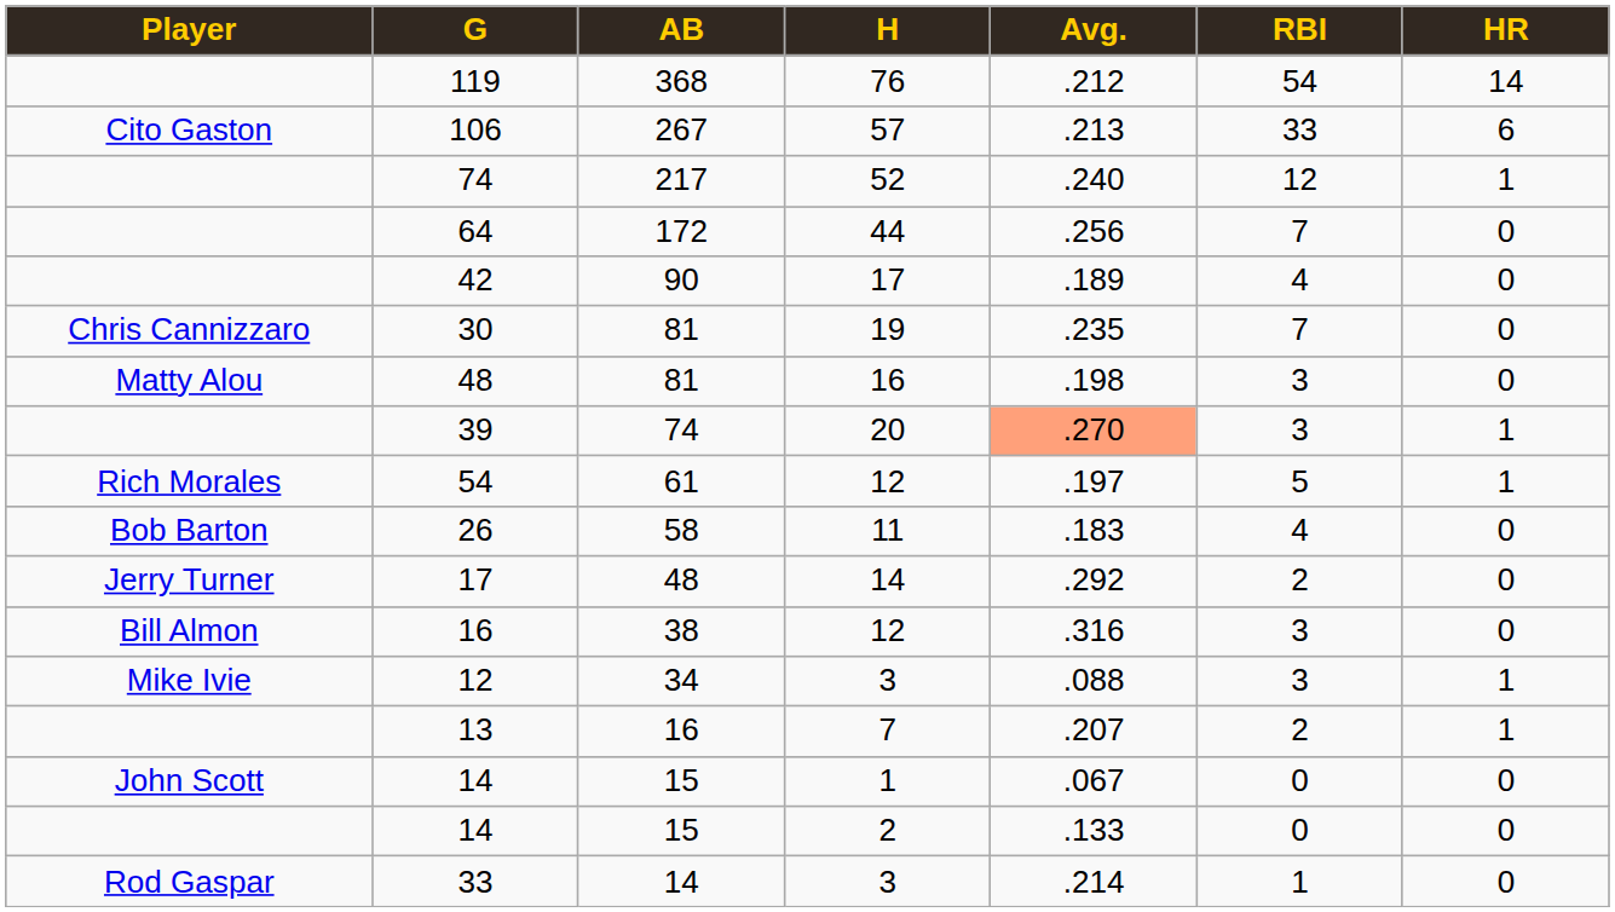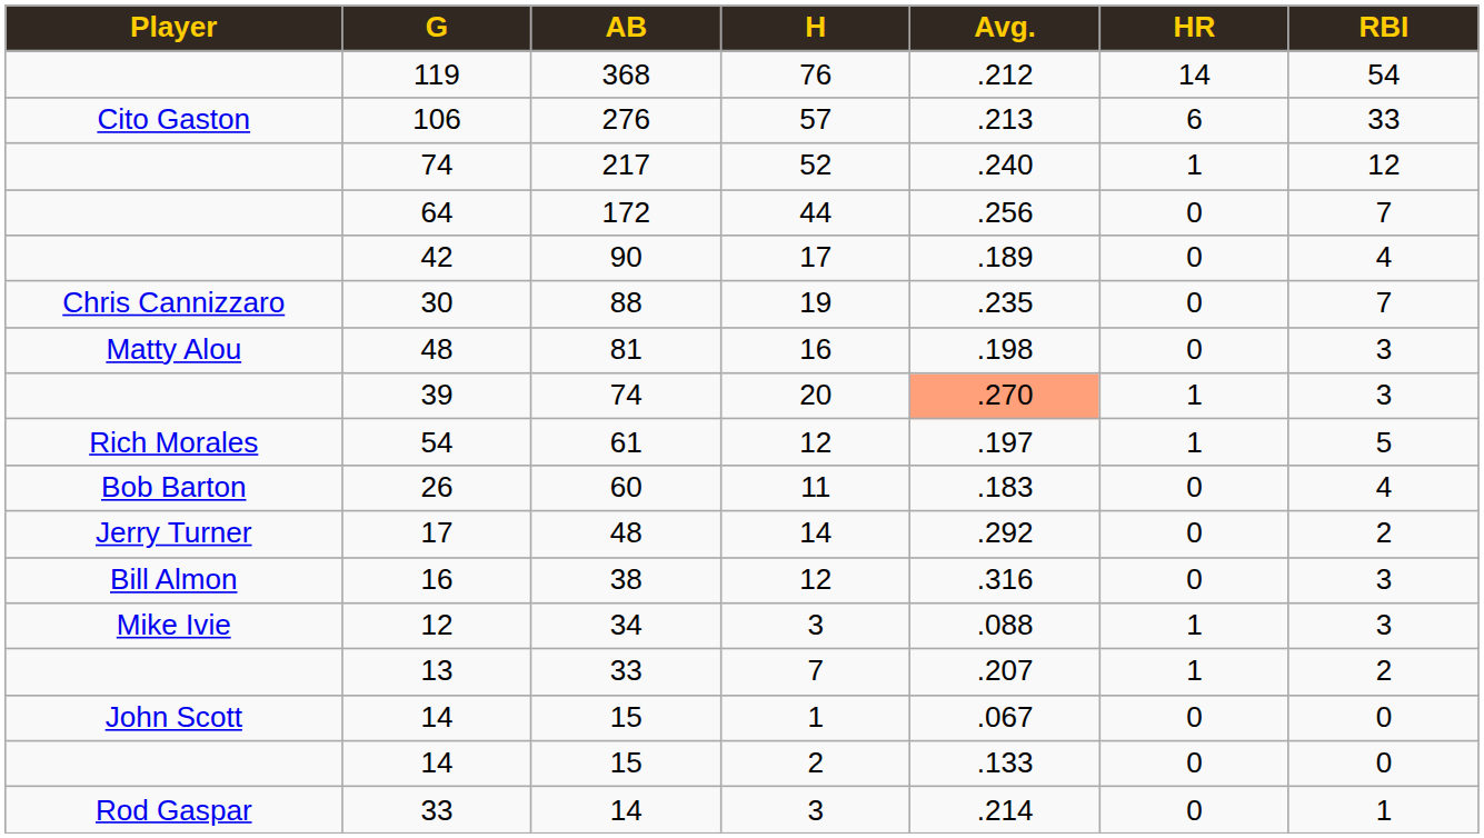columns swapped: HR <-> RBI
106 | AB: 267 -> 276
30 | AB: 81 -> 88
26 | AB: 58 -> 60
13 | AB: 16 -> 33
